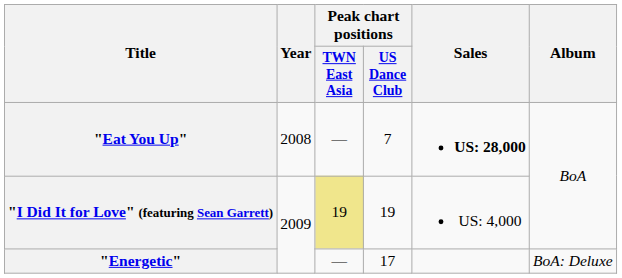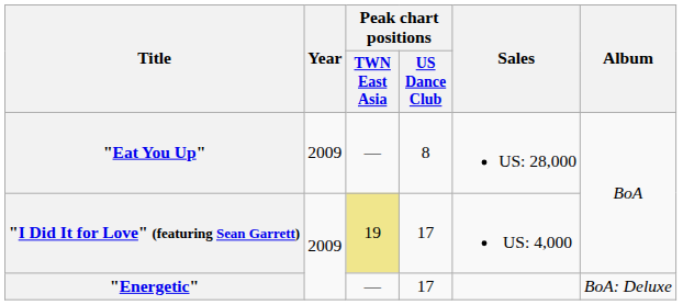"Eat You Up" | Year: 2008 -> 2009
"Eat You Up" | Peak chart positions / US Dance Club: 7 -> 8
"Eat You Up" | Sales: bold -> normal
"I Did It for Love" (featuring Sean Garrett) | Peak chart positions / US Dance Club: 19 -> 17
